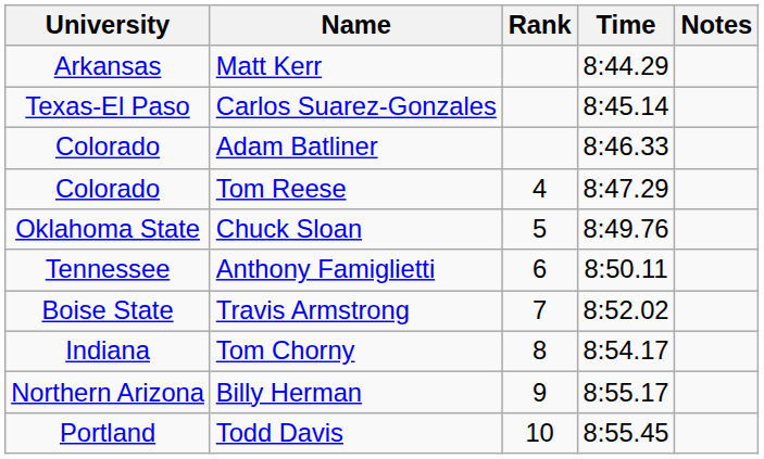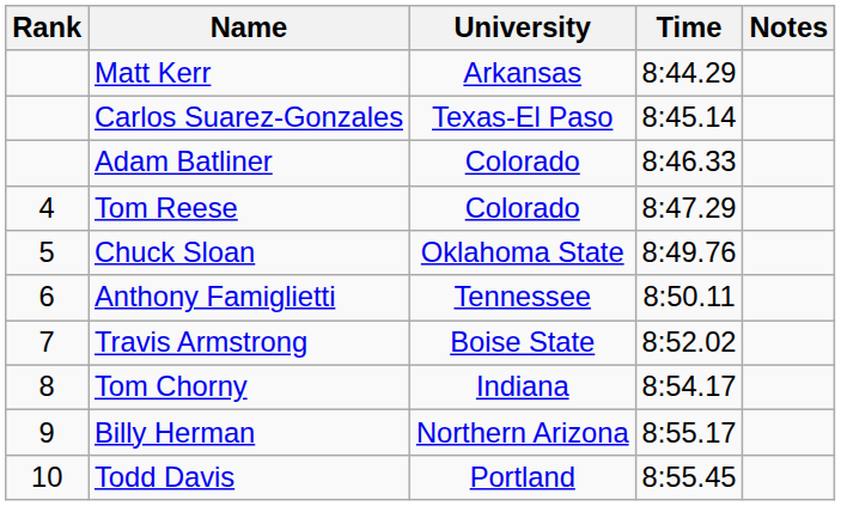columns swapped: Rank <-> University
